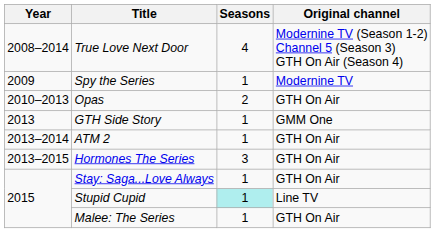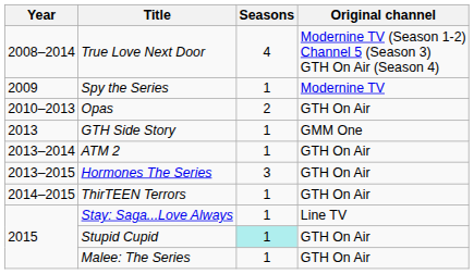+ row: 2014–2015 | ThirTEEN Terrors | 1 | GTH On Air
Stay: Saga...Love Always | Original channel: GTH On Air -> Line TV
Stupid Cupid | Original channel: Line TV -> GTH On Air
